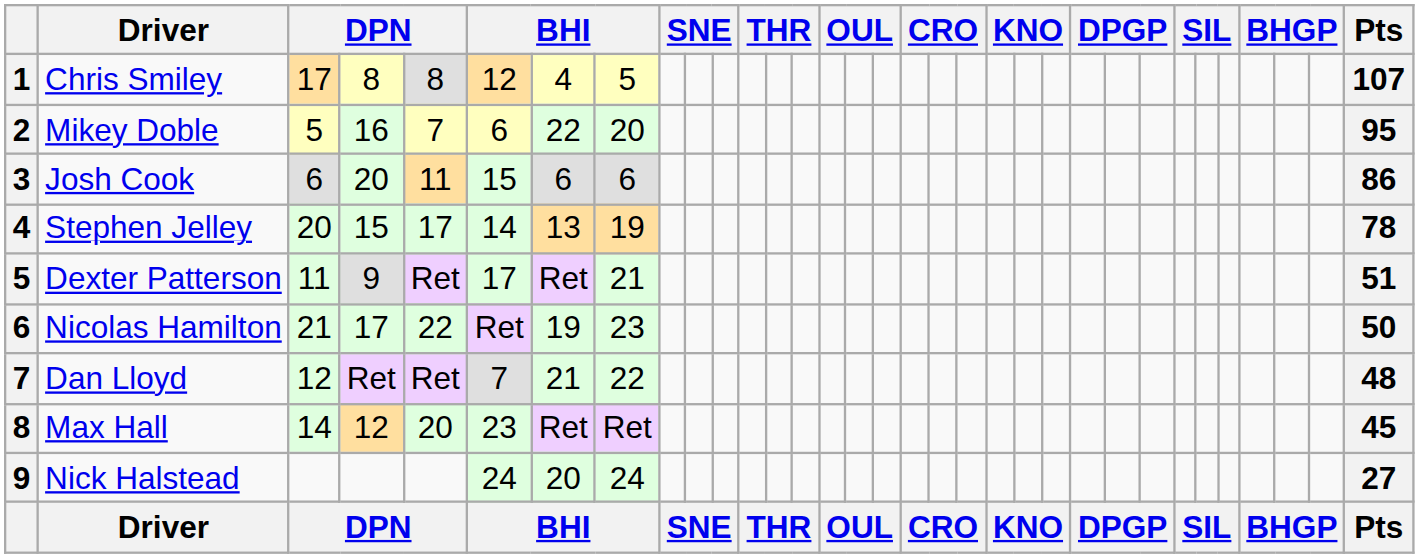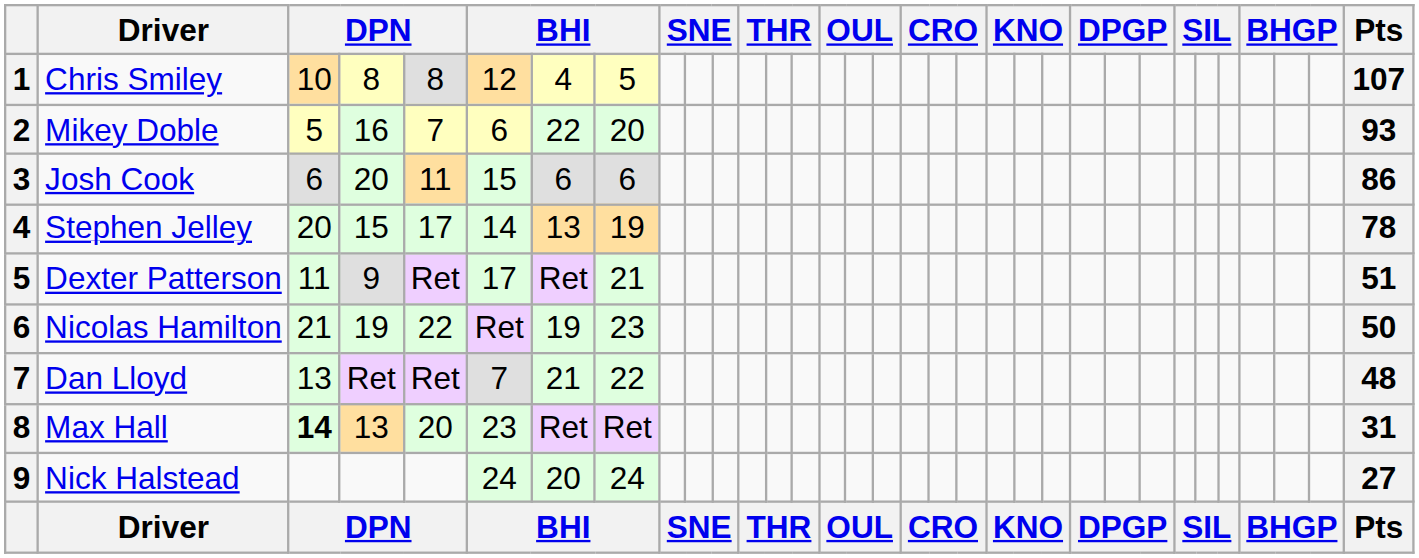Chris Smiley | column 3: 17 -> 10
Mikey Doble | Pts: 95 -> 93
Nicolas Hamilton | column 4: 17 -> 19
Dan Lloyd | column 3: 12 -> 13
Max Hall | column 3: normal -> bold
Max Hall | column 4: 12 -> 13
Max Hall | Pts: 45 -> 31
